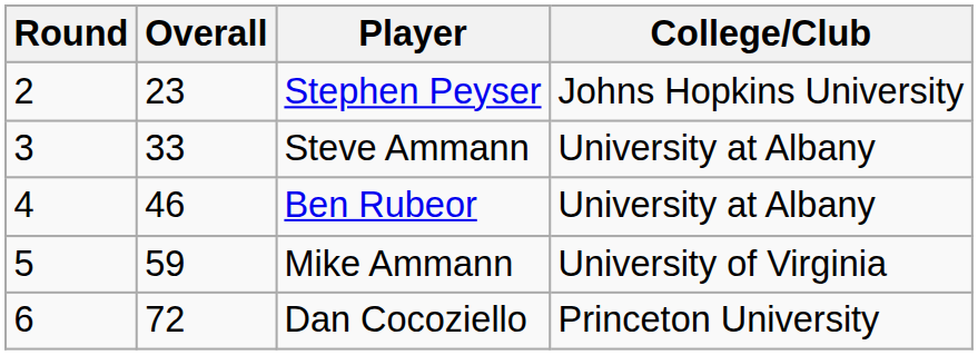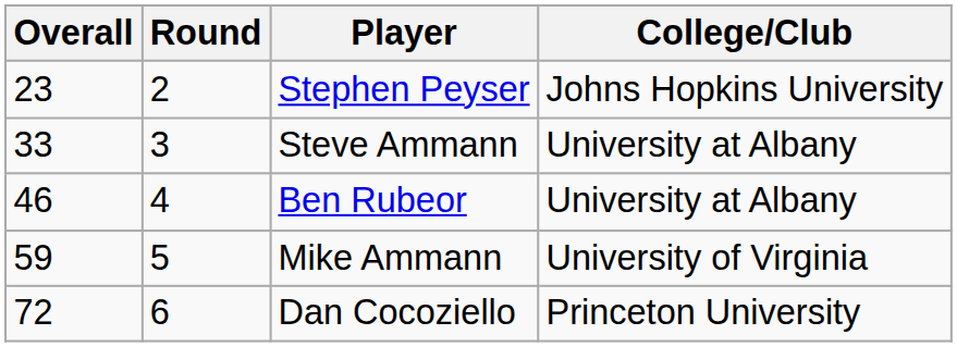columns swapped: Round <-> Overall
